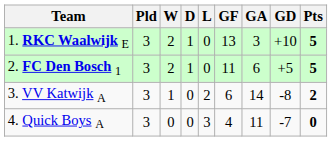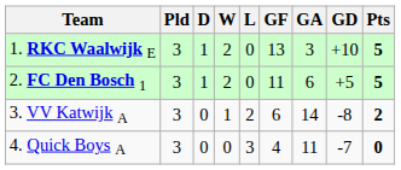columns swapped: W <-> D
